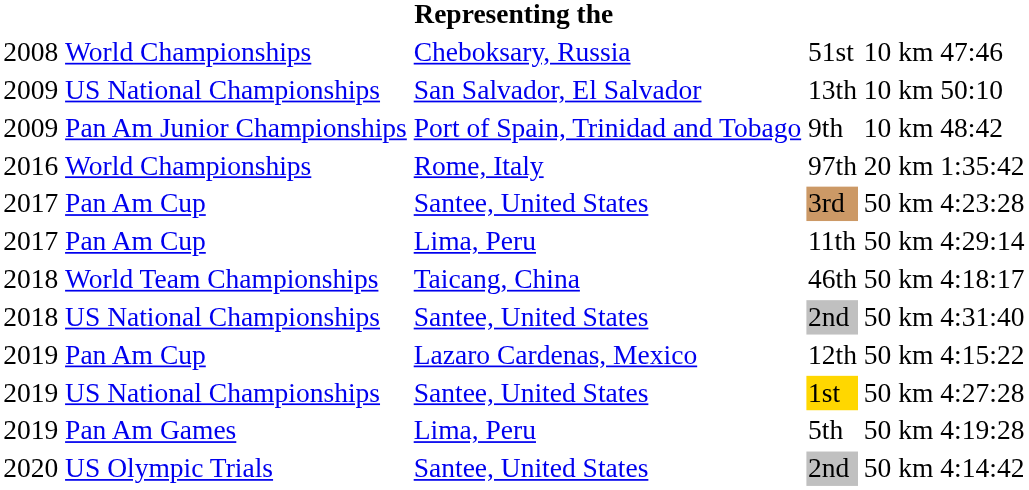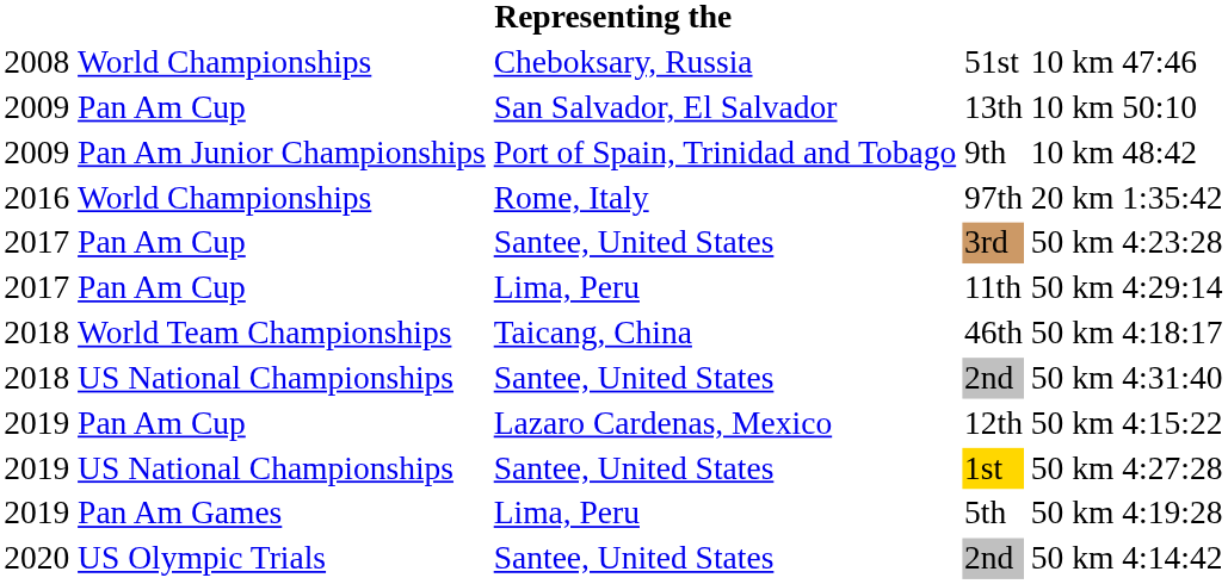13th | column 2: US National Championships -> Pan Am Cup
